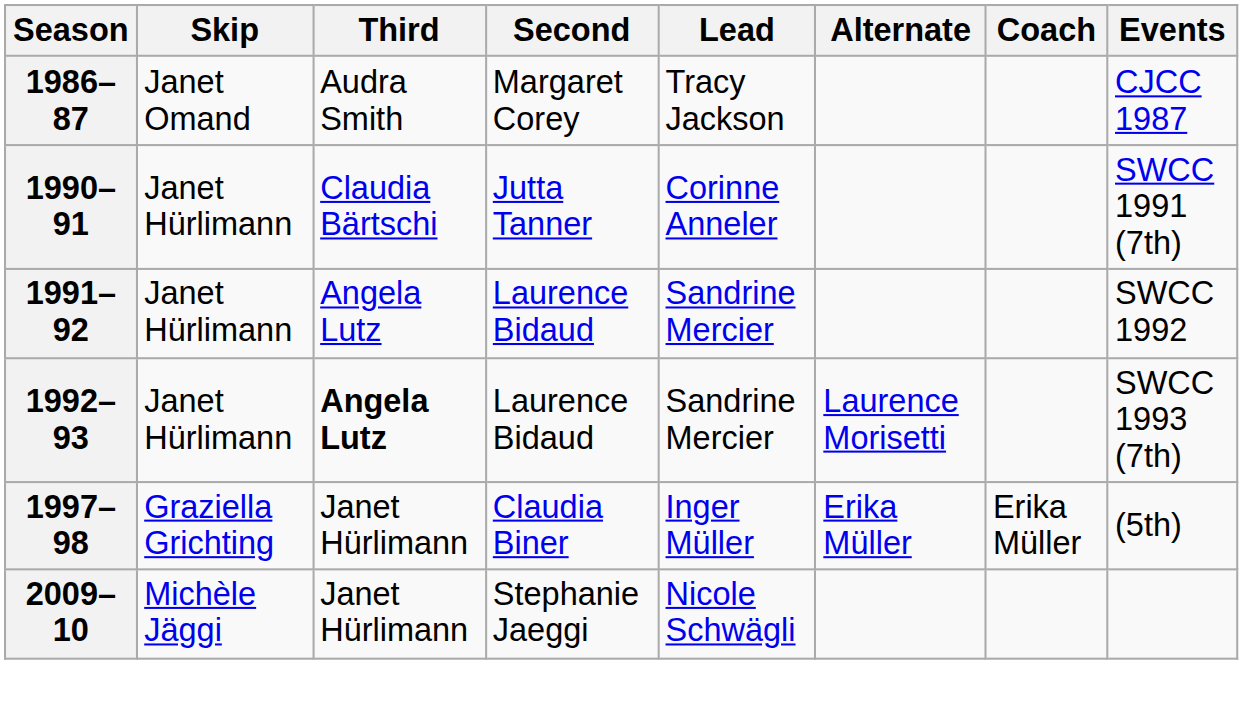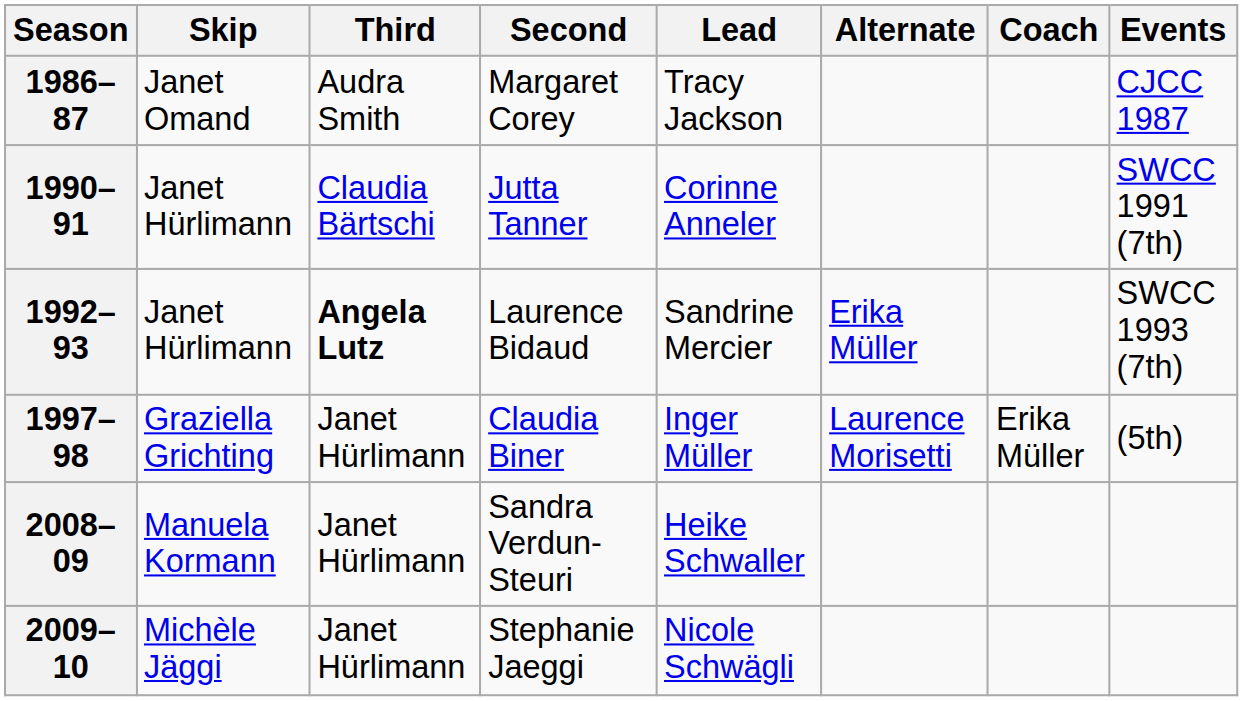- row: 1991–92 | Janet Hürlimann | Angela Lutz | Laurence Bidaud | Sandrine Mercier | SWCC 1992
1992–93 | Alternate: Laurence Morisetti -> Erika Müller
1997–98 | Alternate: Erika Müller -> Laurence Morisetti
+ row: 2008–09 | Manuela Kormann | Janet Hürlimann | Sandra Verdun-Steuri | Heike Schwaller
